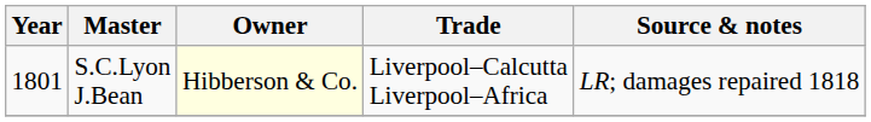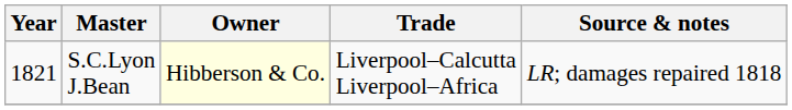S.C.Lyon J.Bean | Year: 1801 -> 1821
